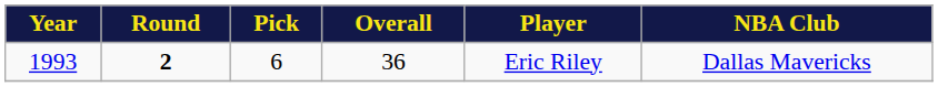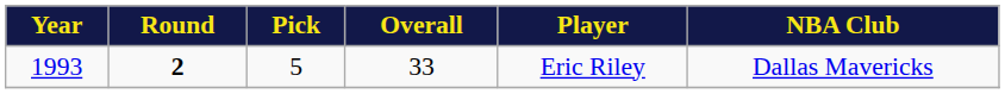1993 | Pick: 6 -> 5
1993 | Overall: 36 -> 33
